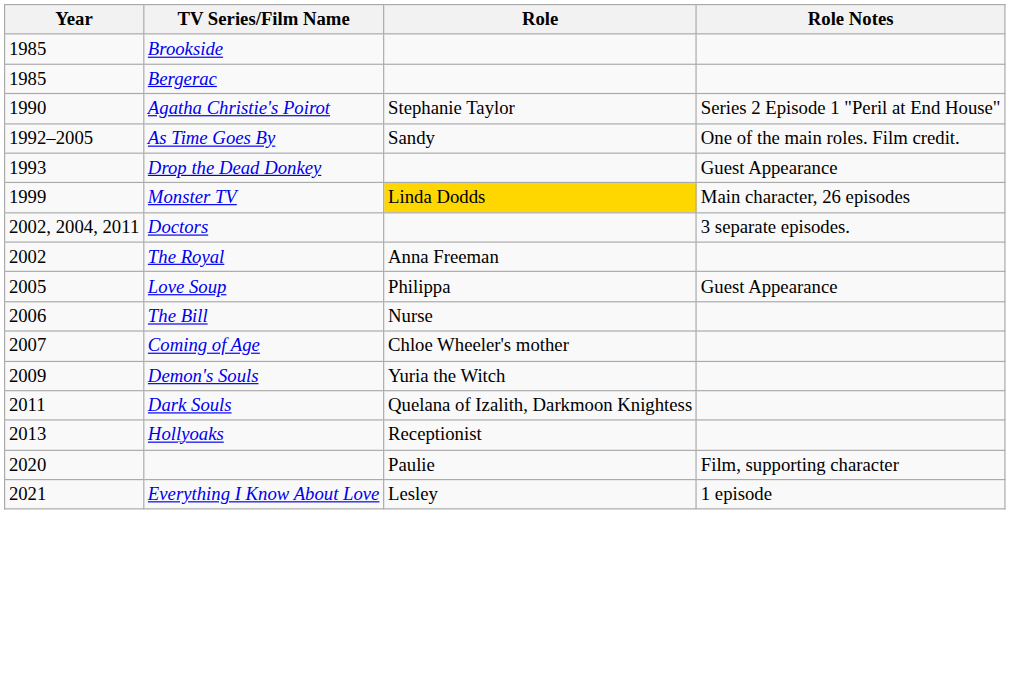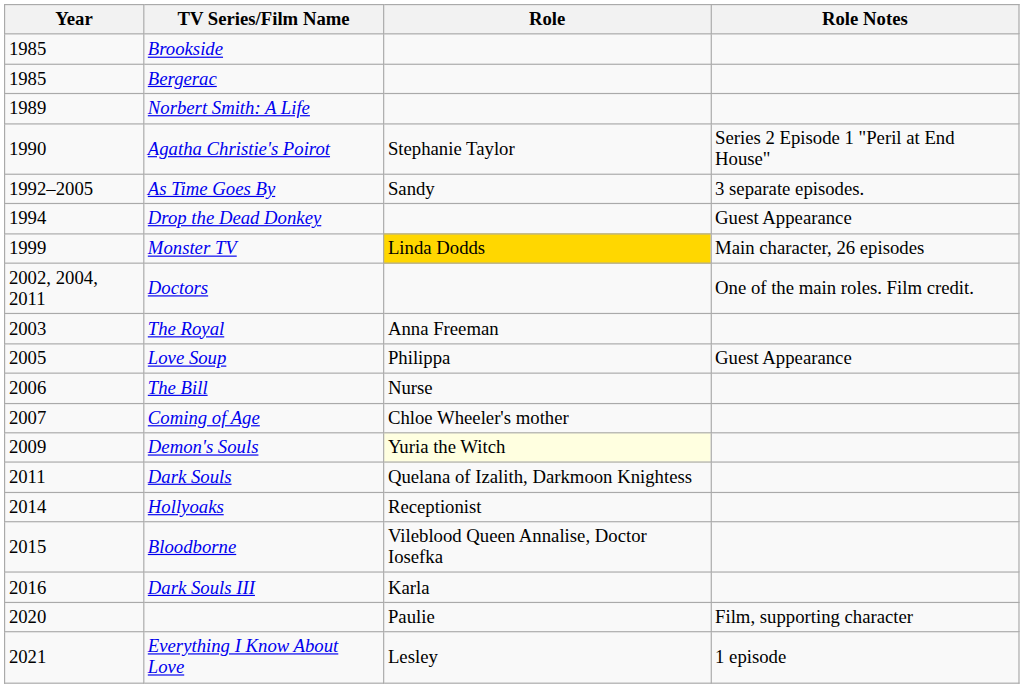+ row: 1989 | Norbert Smith: A Life
As Time Goes By | Role Notes: One of the main roles. Film credit. -> 3 separate episodes.
Drop the Dead Donkey | Year: 1993 -> 1994
Doctors | Role Notes: 3 separate episodes. -> One of the main roles. Film credit.
The Royal | Year: 2002 -> 2003
Demon's Souls | Role: no background -> lightyellow background
Hollyoaks | Year: 2013 -> 2014
+ row: 2015 | Bloodborne | Vileblood Queen Annalise, Doctor Iosefka
+ row: 2016 | Dark Souls III | Karla
